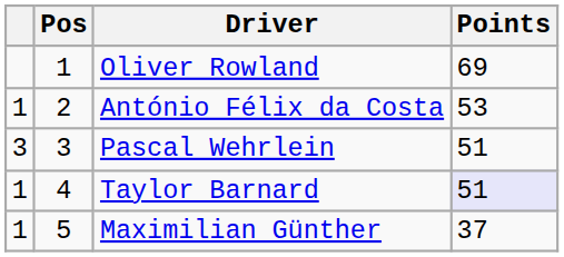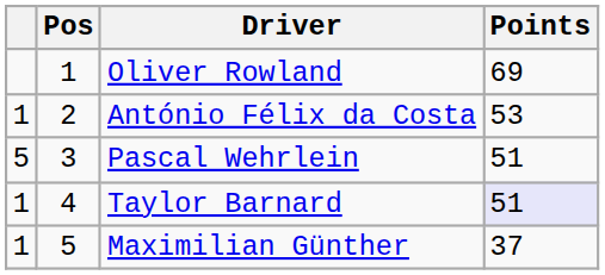Pascal Wehrlein | column 1: 3 -> 5
